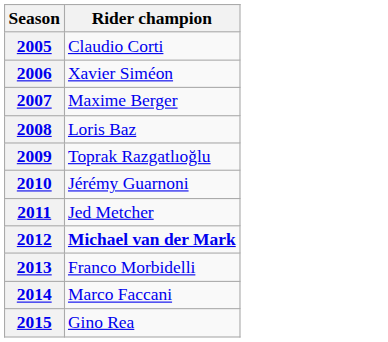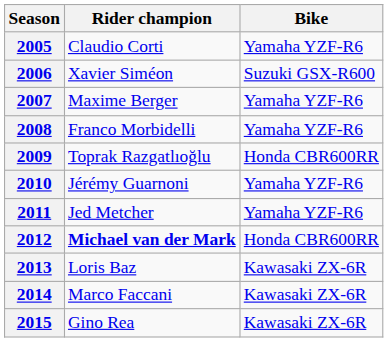+ column: Bike | Yamaha YZF-R6 | Suzuki GSX-R600 | Yamaha YZF-R6 | Yamaha YZF-R6 | Honda CBR600RR | Yamaha YZF-R6 | Yamaha YZF-R6 | Honda CBR600RR | Kawasaki ZX-6R | Kawasaki ZX-6R | Kawasaki ZX-6R
2008 | Rider champion: Loris Baz -> Franco Morbidelli
2013 | Rider champion: Franco Morbidelli -> Loris Baz
